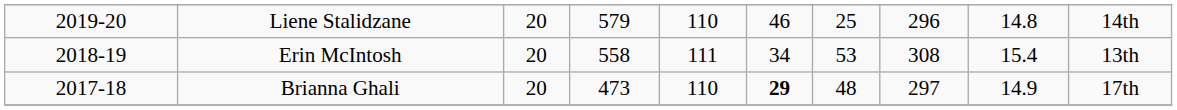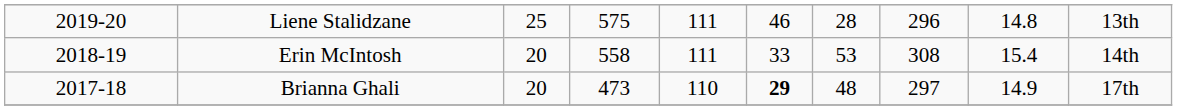Liene Stalidzane | column 3: 20 -> 25
Liene Stalidzane | column 4: 579 -> 575
Liene Stalidzane | column 5: 110 -> 111
Liene Stalidzane | column 7: 25 -> 28
Liene Stalidzane | column 10: 14th -> 13th
Erin McIntosh | column 6: 34 -> 33
Erin McIntosh | column 10: 13th -> 14th
